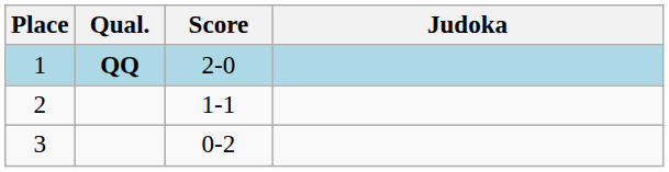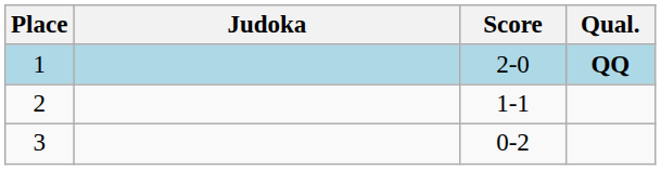columns swapped: Judoka <-> Qual.
